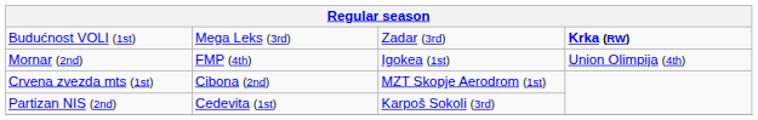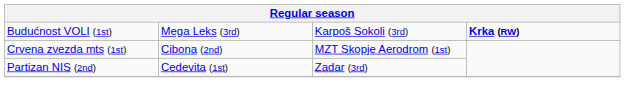Budućnost VOLI (1st) | column 3: Zadar (3rd) -> Karpoš Sokoli (3rd)
- row: Mornar (2nd) | FMP (4th) | Igokea (1st) | Union Olimpija (4th)
Partizan NIS (2nd) | column 3: Karpoš Sokoli (3rd) -> Zadar (3rd)
